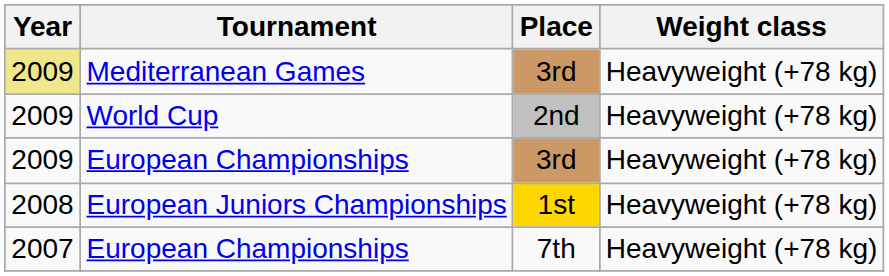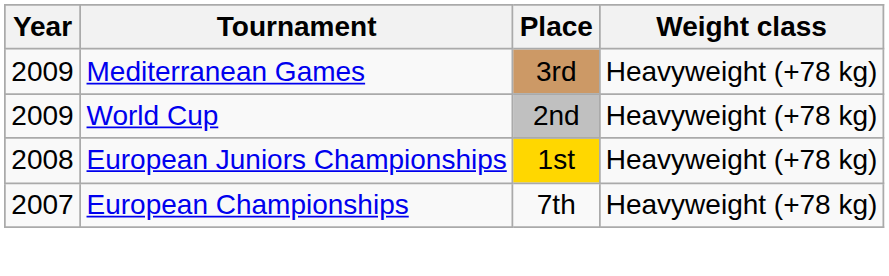Mediterranean Games | Year: khaki background -> no background
- row: 2009 | European Championships | 3rd | Heavyweight (+78 kg)
